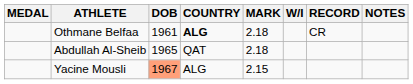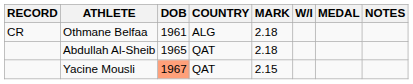columns swapped: MEDAL <-> RECORD
Othmane Belfaa | COUNTRY: bold -> normal
Yacine Mousli | COUNTRY: ALG -> QAT
